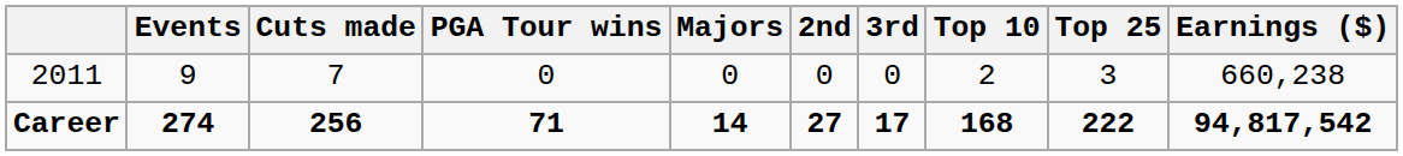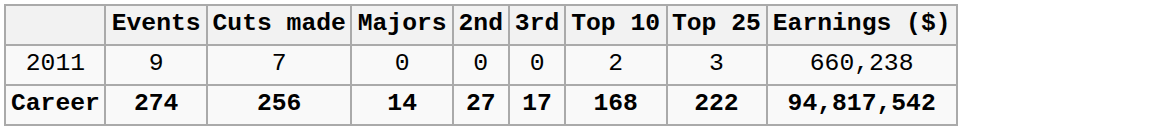- column: PGA Tour wins | 0 | 71
